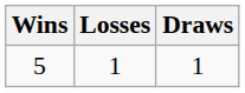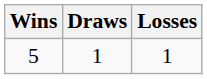columns swapped: Losses <-> Draws
